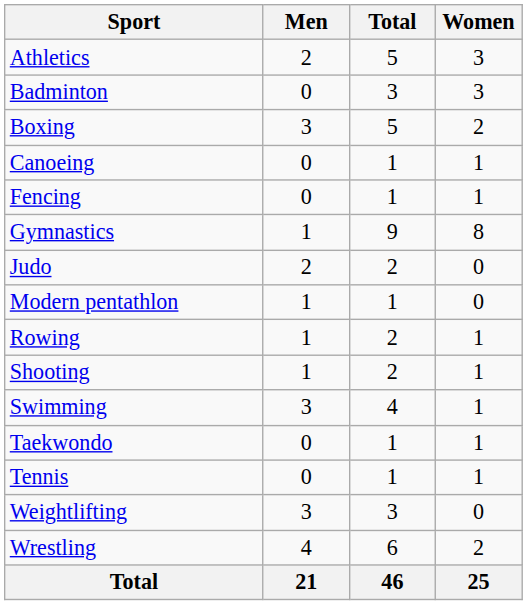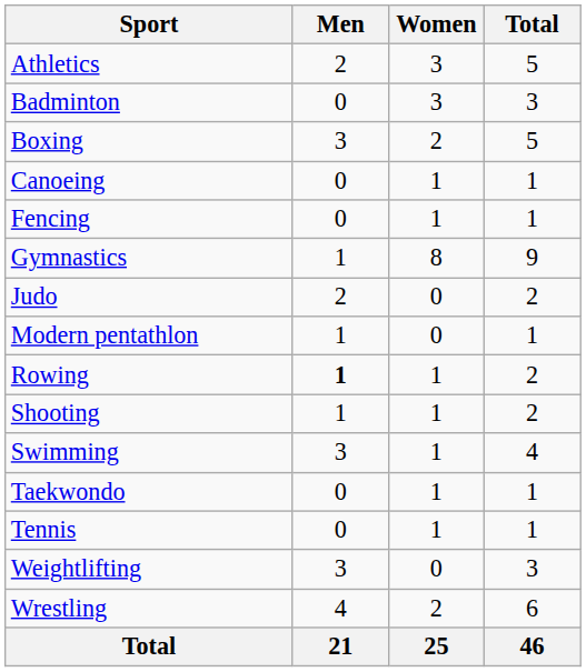columns swapped: Women <-> Total
Rowing | Men: normal -> bold
